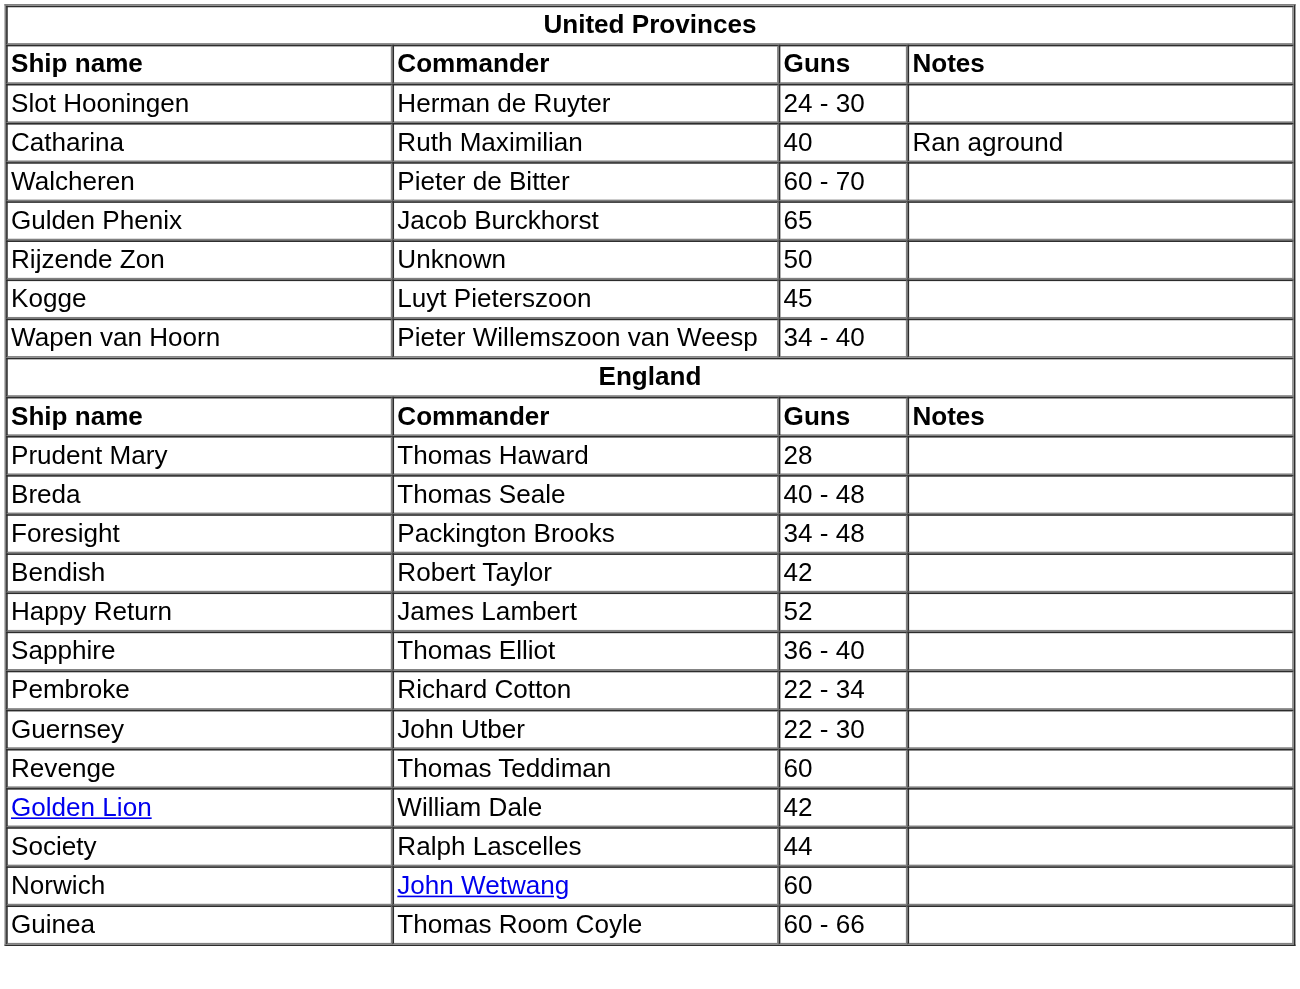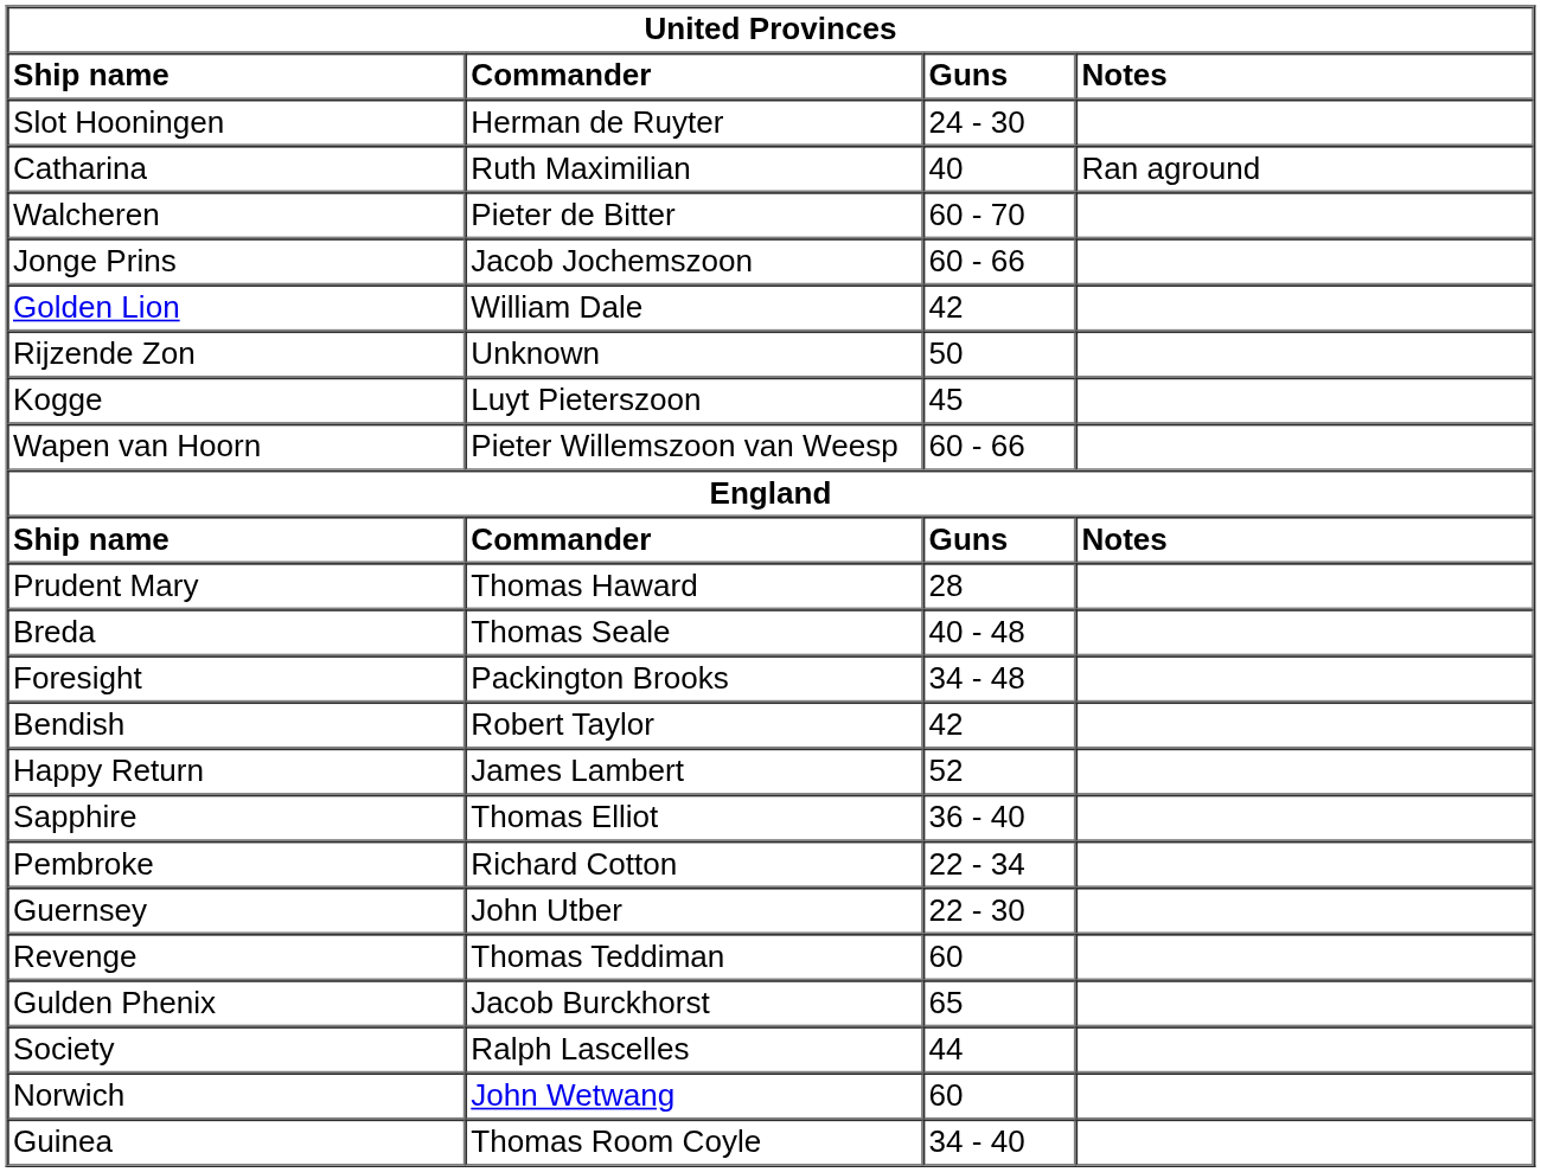+ row: Jonge Prins | Jacob Jochemszoon | 60 - 66
rows swapped: Gulden Phenix <-> Golden Lion
Wapen van Hoorn | column 3: 34 - 40 -> 60 - 66
Guinea | column 3: 60 - 66 -> 34 - 40
